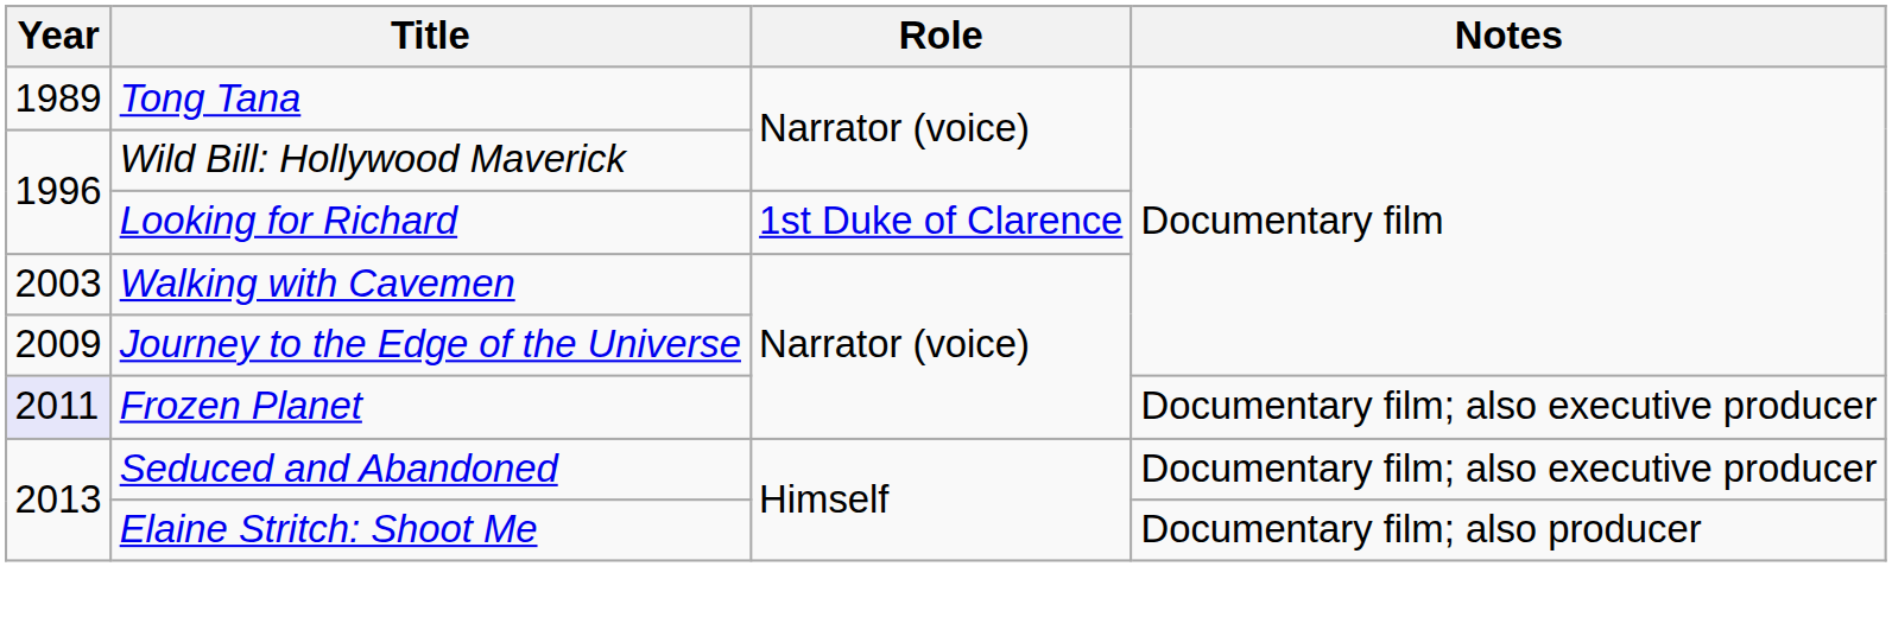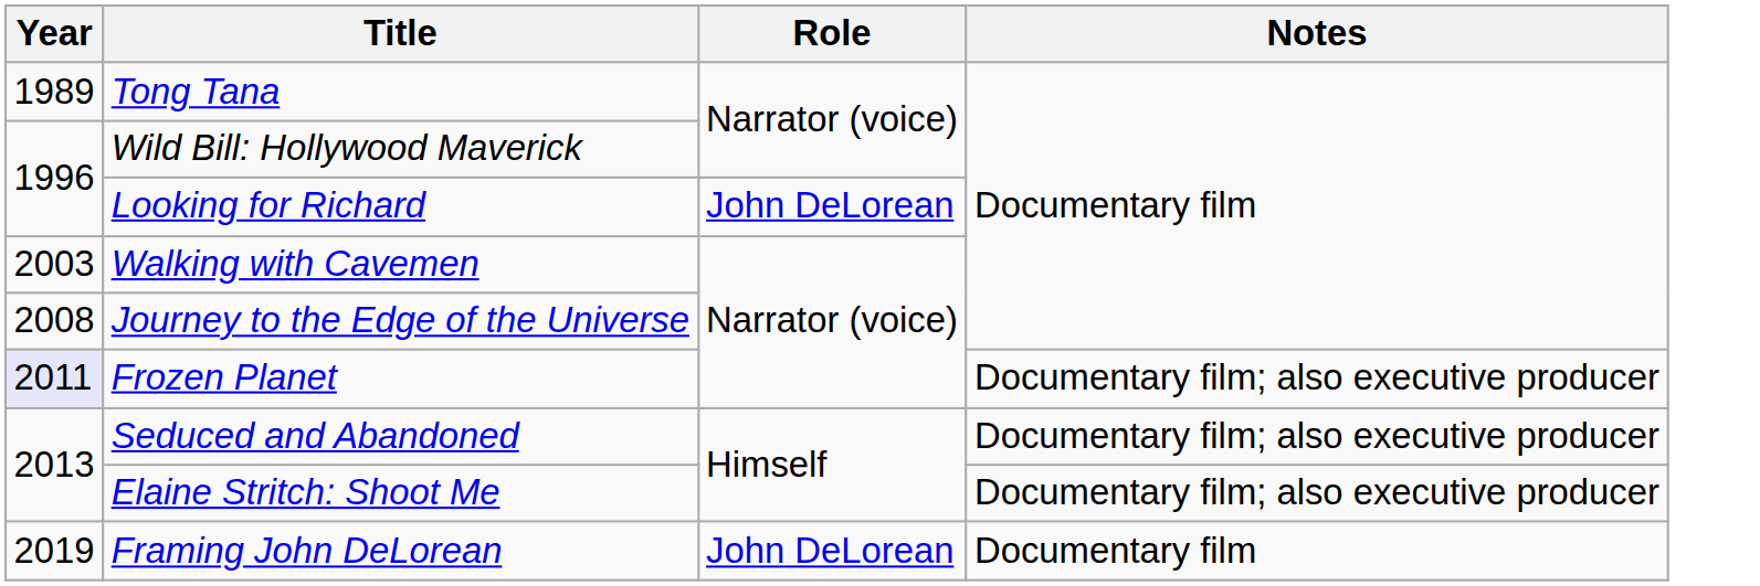Looking for Richard | Role: 1st Duke of Clarence -> John DeLorean
Journey to the Edge of the Universe | Year: 2009 -> 2008
Elaine Stritch: Shoot Me | Notes: Documentary film; also producer -> Documentary film; also executive producer
+ row: 2019 | Framing John DeLorean | John DeLorean | Documentary film
